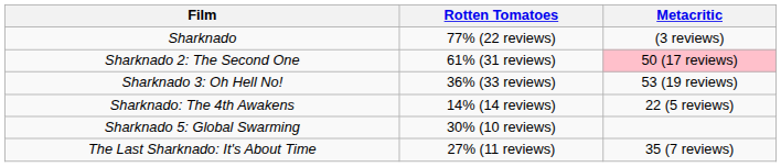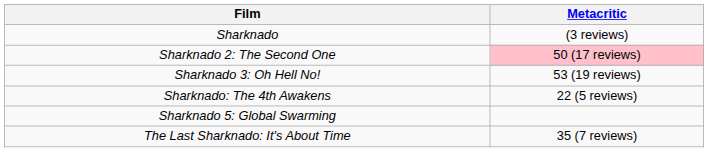- column: Rotten Tomatoes | 77% (22 reviews) | 61% (31 reviews) | 36% (33 reviews) | 14% (14 reviews) | 30% (10 reviews) | 27% (11 reviews)
